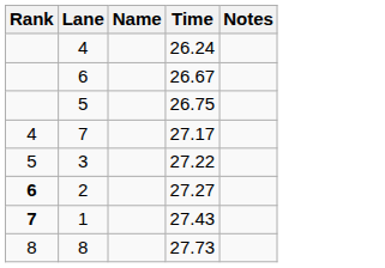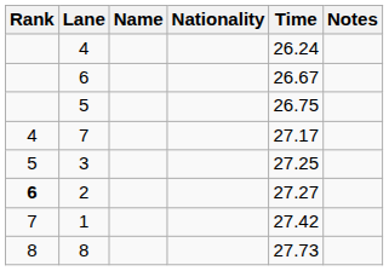+ column: Nationality
3 | Time: 27.22 -> 27.25
1 | Rank: bold -> normal
1 | Time: 27.43 -> 27.42
